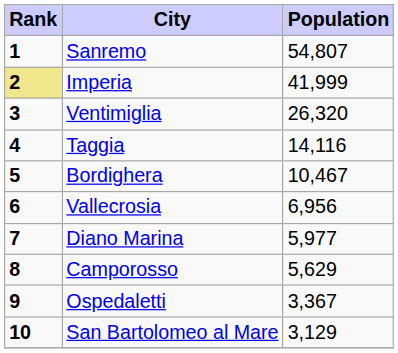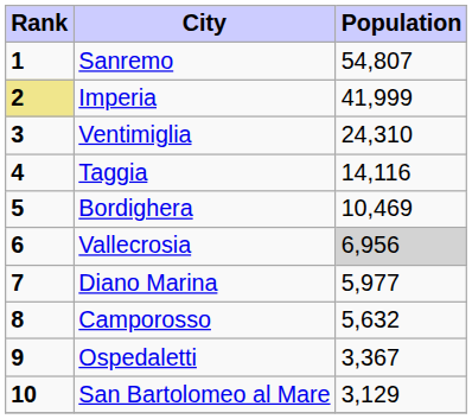Ventimiglia | Population: 26,320 -> 24,310
Bordighera | Population: 10,467 -> 10,469
Vallecrosia | Population: no background -> lightgrey background
Camporosso | Population: 5,629 -> 5,632
